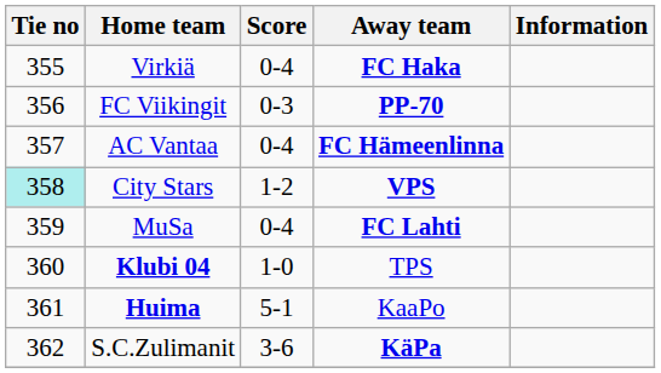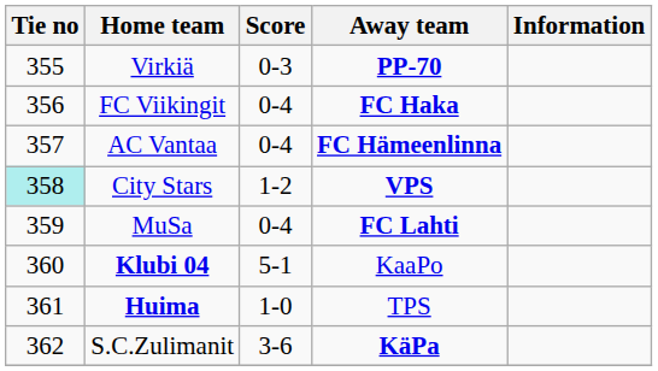Virkiä | Score: 0-4 -> 0-3
Virkiä | Away team: FC Haka -> PP-70
FC Viikingit | Score: 0-3 -> 0-4
FC Viikingit | Away team: PP-70 -> FC Haka
Klubi 04 | Score: 1-0 -> 5-1
Klubi 04 | Away team: TPS -> KaaPo
Huima | Score: 5-1 -> 1-0
Huima | Away team: KaaPo -> TPS
